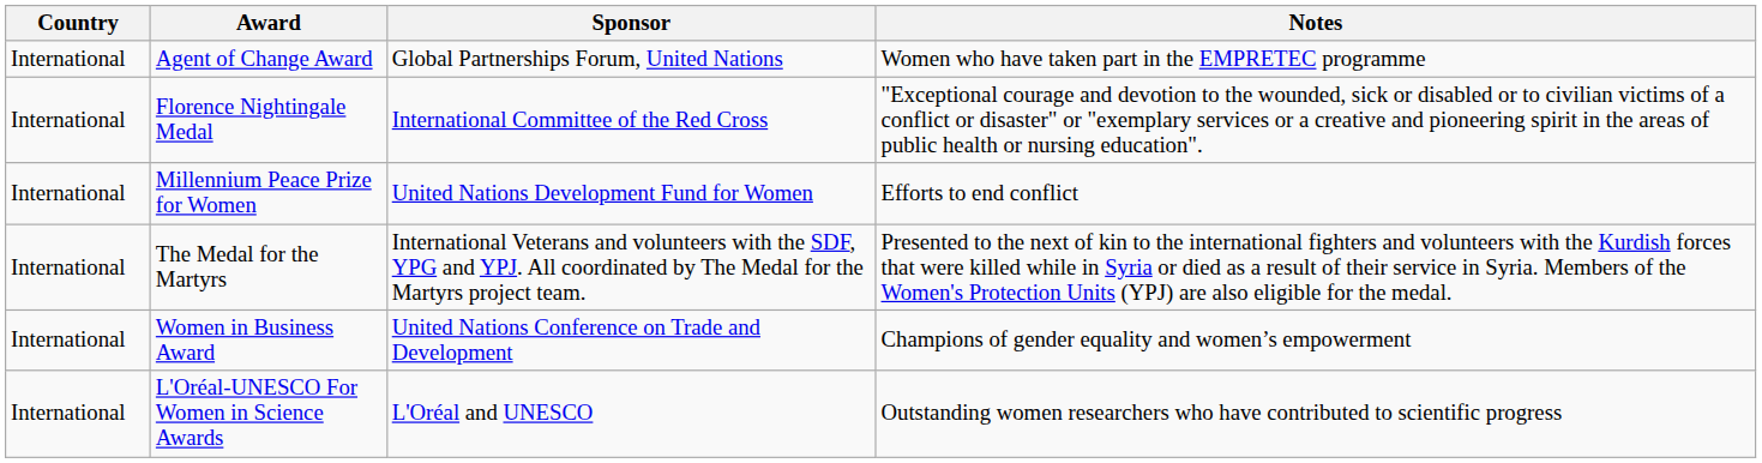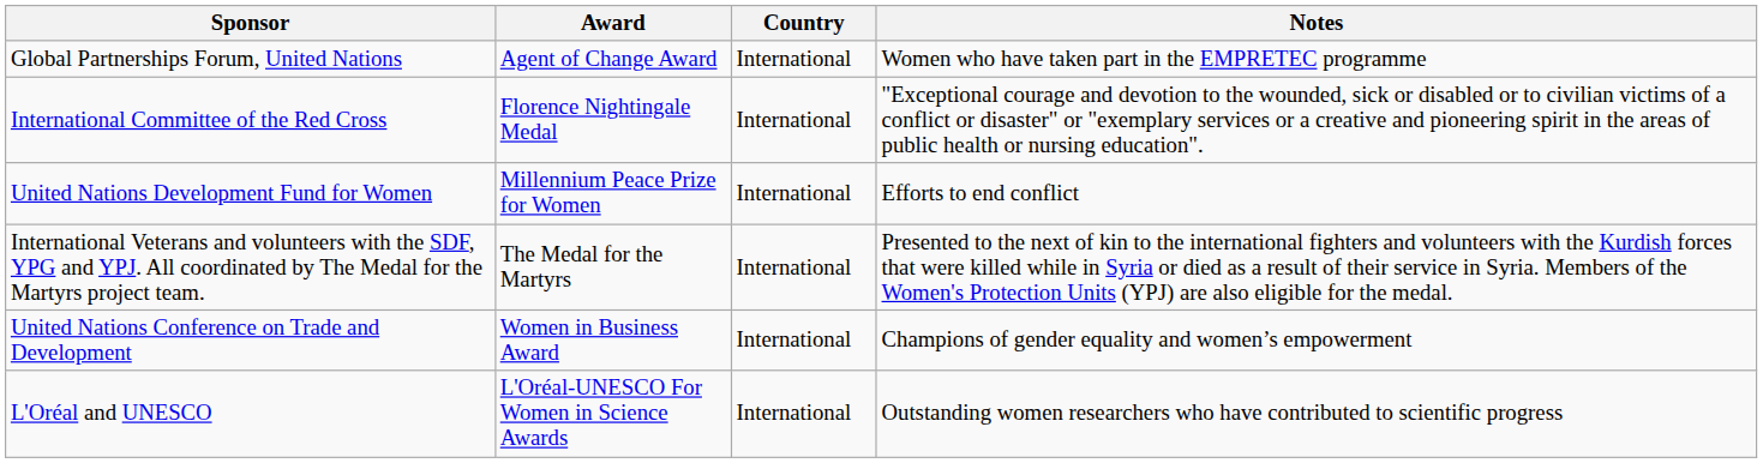columns swapped: Country <-> Sponsor
